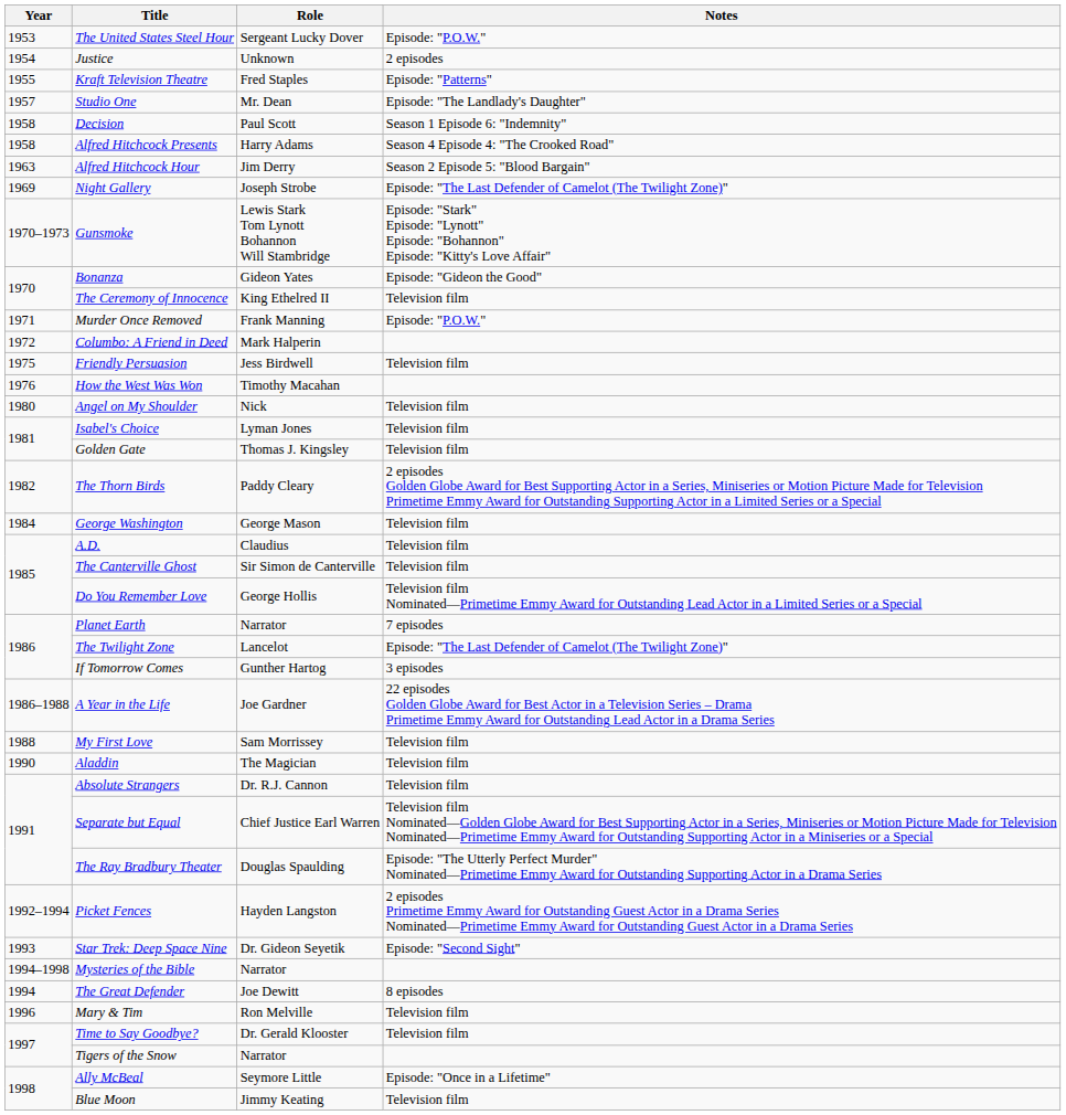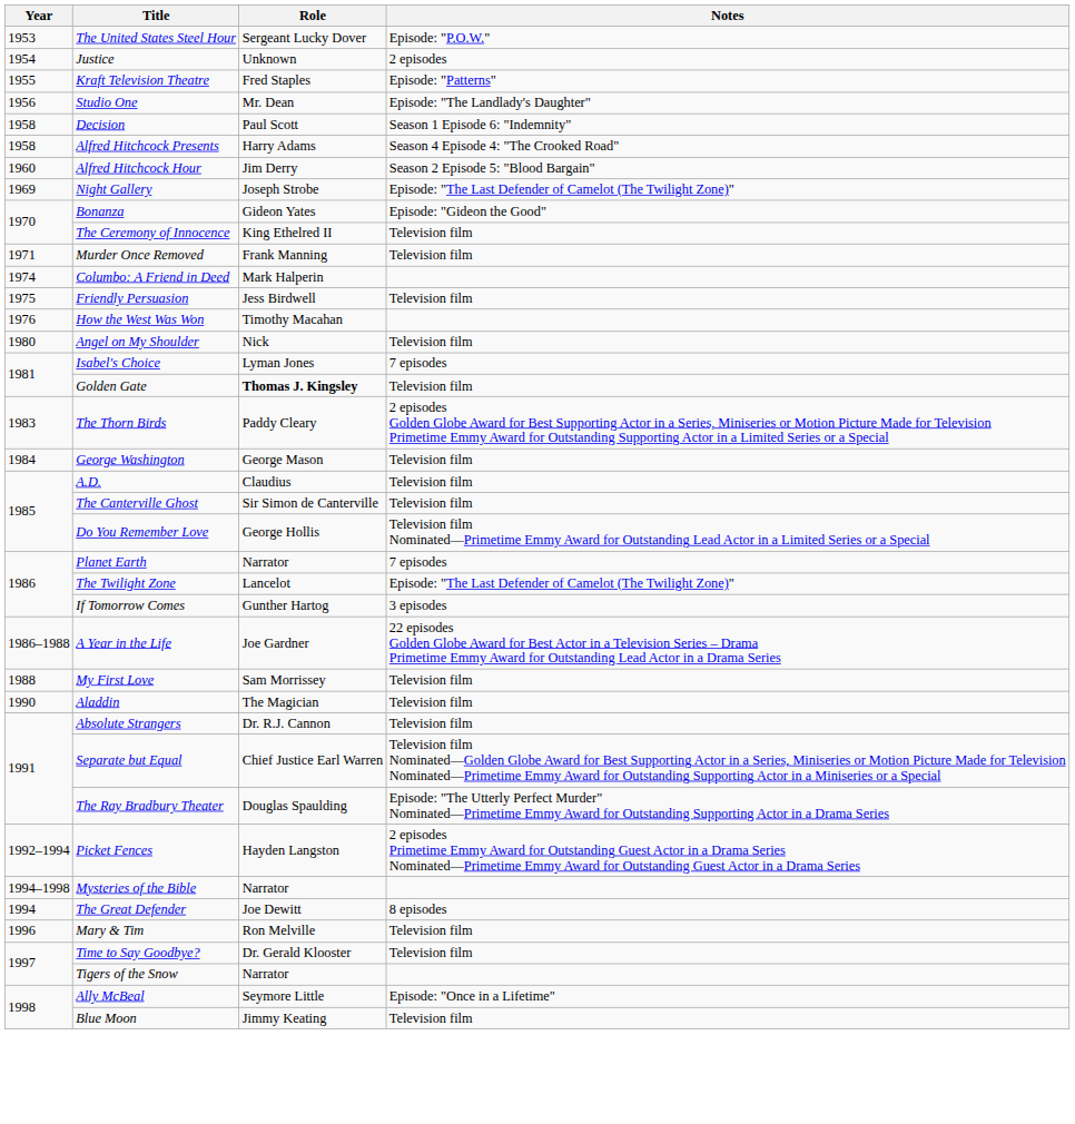Studio One | Year: 1957 -> 1956
Alfred Hitchcock Hour | Year: 1963 -> 1960
- row: 1970–1973 | Gunsmoke | Lewis Stark Tom Lynott Bohannon Will Stambridge | Episode: "Stark" Episode: "Lynott" Episode: "Bohannon" Episode: "Kitty's Love Affair"
Murder Once Removed | Notes: Episode: "P.O.W." -> Television film
Columbo: A Friend in Deed | Year: 1972 -> 1974
Isabel's Choice | Notes: Television film -> 7 episodes
Golden Gate | Role: normal -> bold
The Thorn Birds | Year: 1982 -> 1983
- row: 1993 | Star Trek: Deep Space Nine | Dr. Gideon Seyetik | Episode: "Second Sight"
